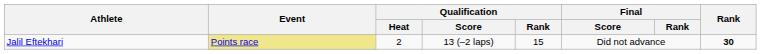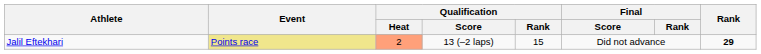Jalil Eftekhari | Qualification / Heat: no background -> lightsalmon background
Jalil Eftekhari | Rank: 30 -> 29
